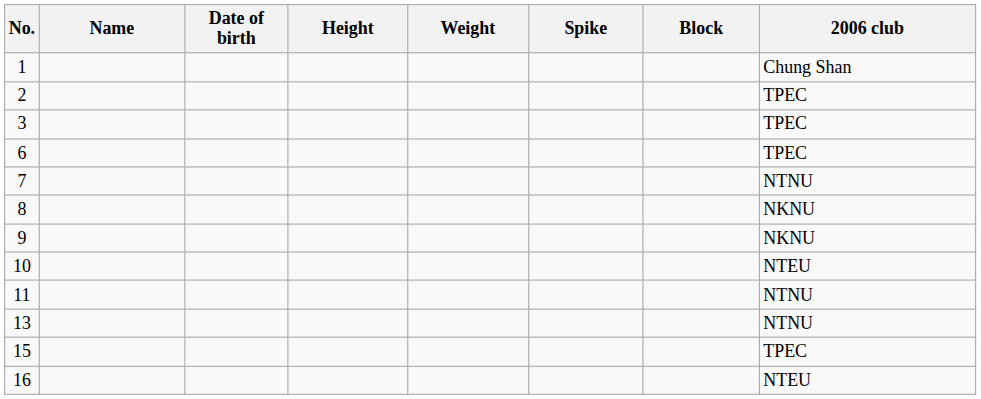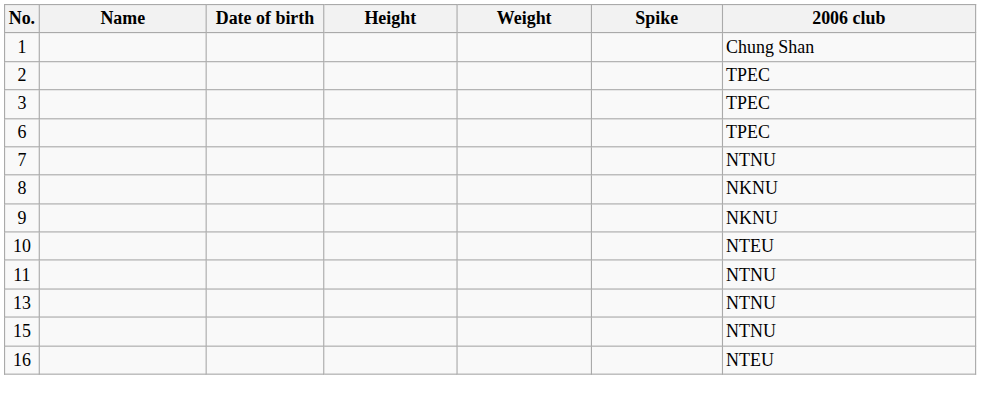- column: Block
15 | 2006 club: TPEC -> NTNU
